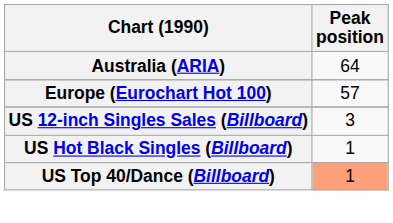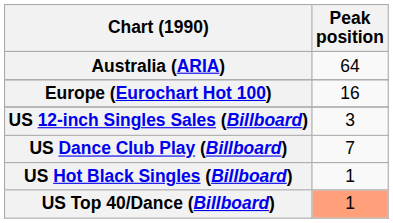Europe (Eurochart Hot 100) | Peak position: 57 -> 16
+ row: US Dance Club Play (Billboard) | 7
